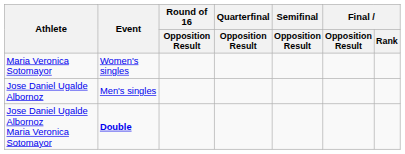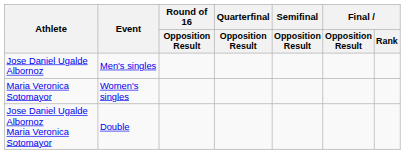rows swapped: Jose Daniel Ugalde Albornoz <-> Maria Veronica Sotomayor
Jose Daniel Ugalde Albornoz Maria Veronica Sotomayor | Event: bold -> normal
